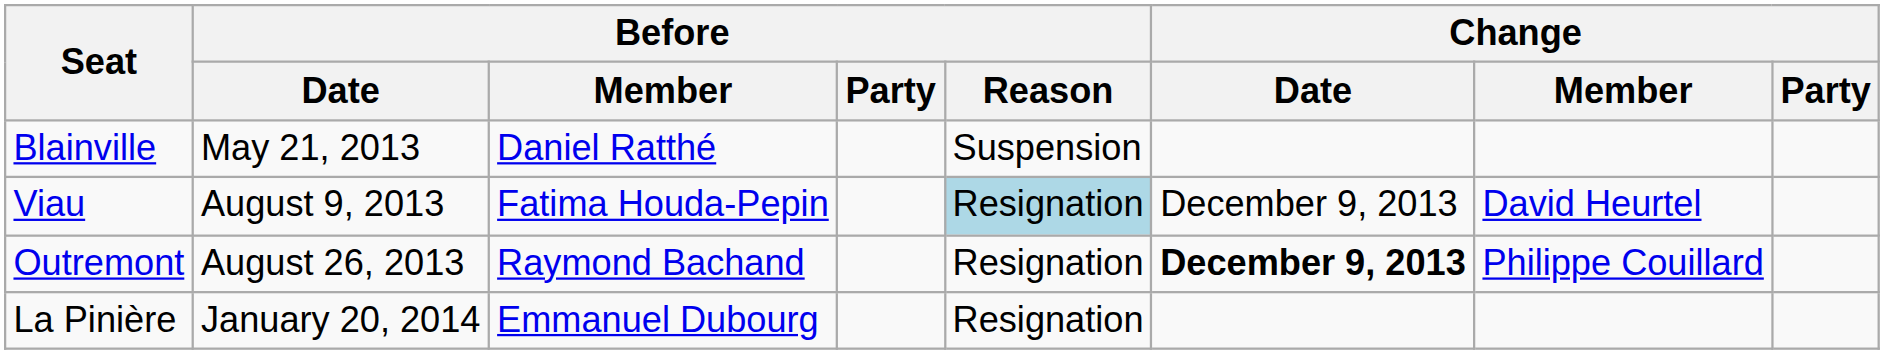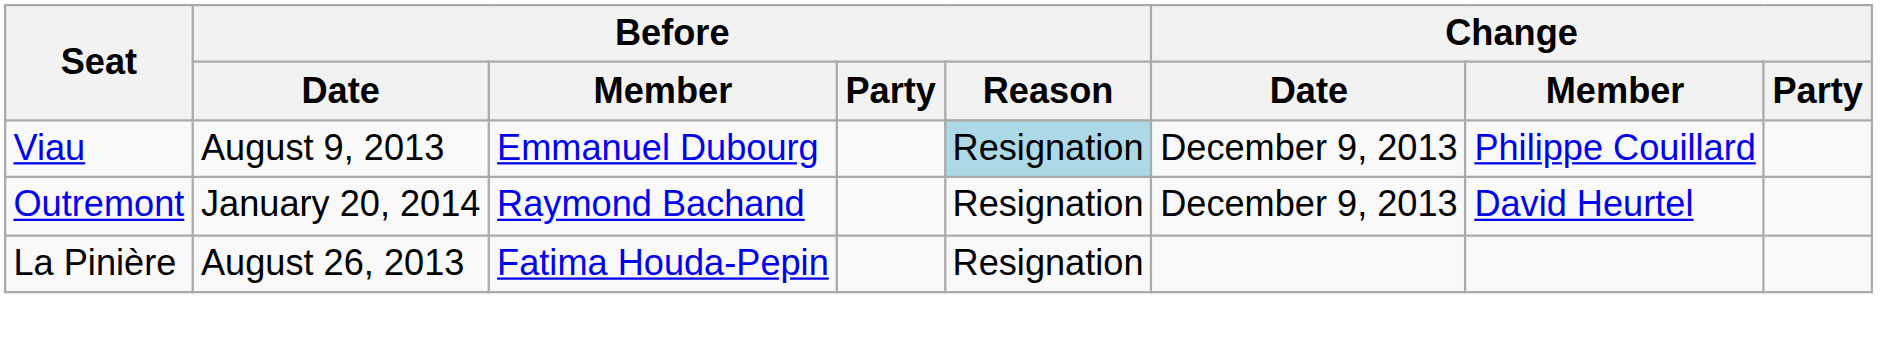- row: Blainville | May 21, 2013 | Daniel Ratthé | Suspension
Viau | Before / Member: Fatima Houda-Pepin -> Emmanuel Dubourg
Viau | Change / Member: David Heurtel -> Philippe Couillard
Outremont | Before / Date: August 26, 2013 -> January 20, 2014
Outremont | Change / Date: bold -> normal
Outremont | Change / Member: Philippe Couillard -> David Heurtel
La Pinière | Before / Date: January 20, 2014 -> August 26, 2013
La Pinière | Before / Member: Emmanuel Dubourg -> Fatima Houda-Pepin
